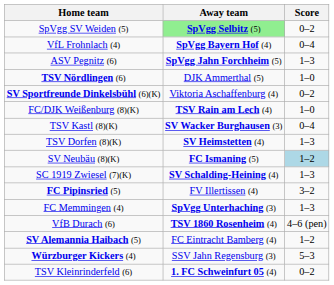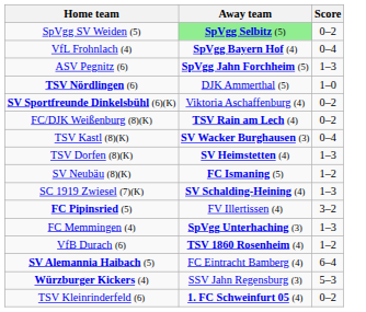FC/DJK Weißenburg (8)(K) | Score: 1–0 -> 0–2
SV Neubäu (8)(K) | Score: lightblue background -> no background
VfB Durach (6) | Score: 4–6 (pen) -> 1–2
SV Alemannia Haibach (5) | Score: 1–2 -> 6–4
